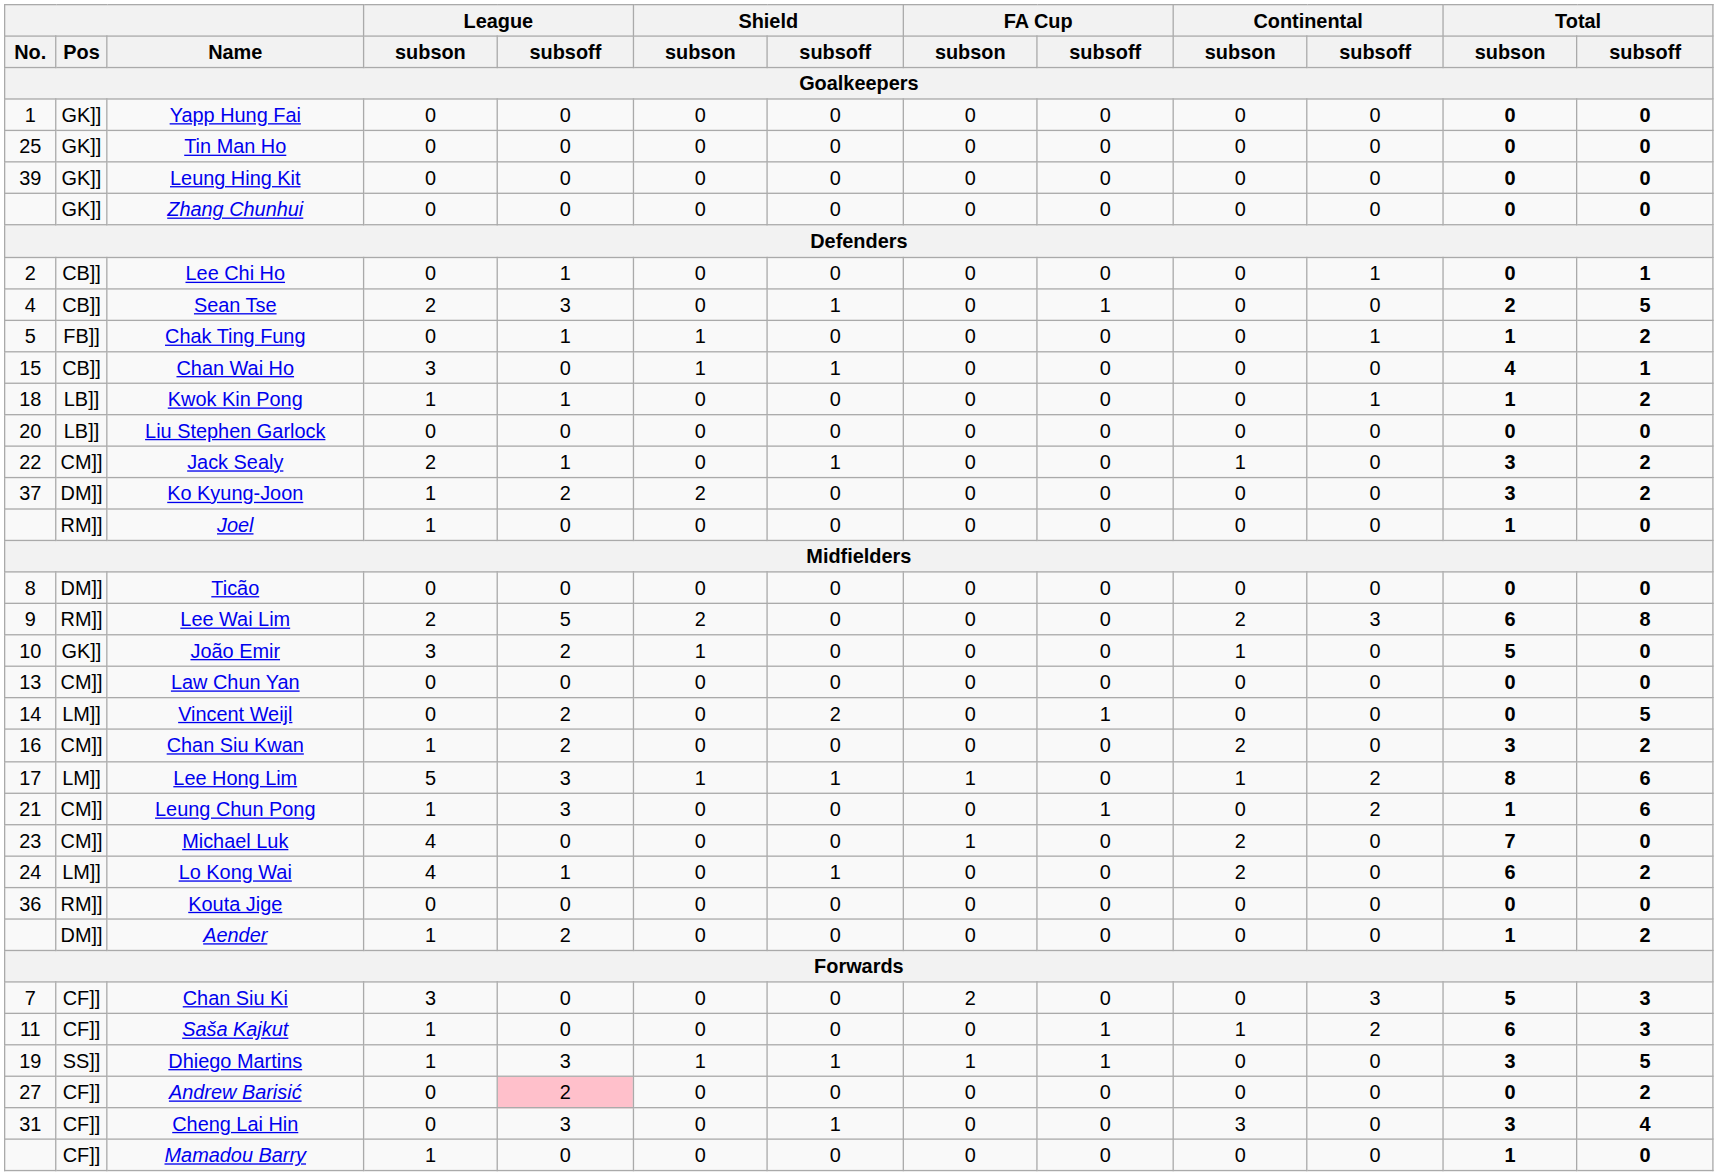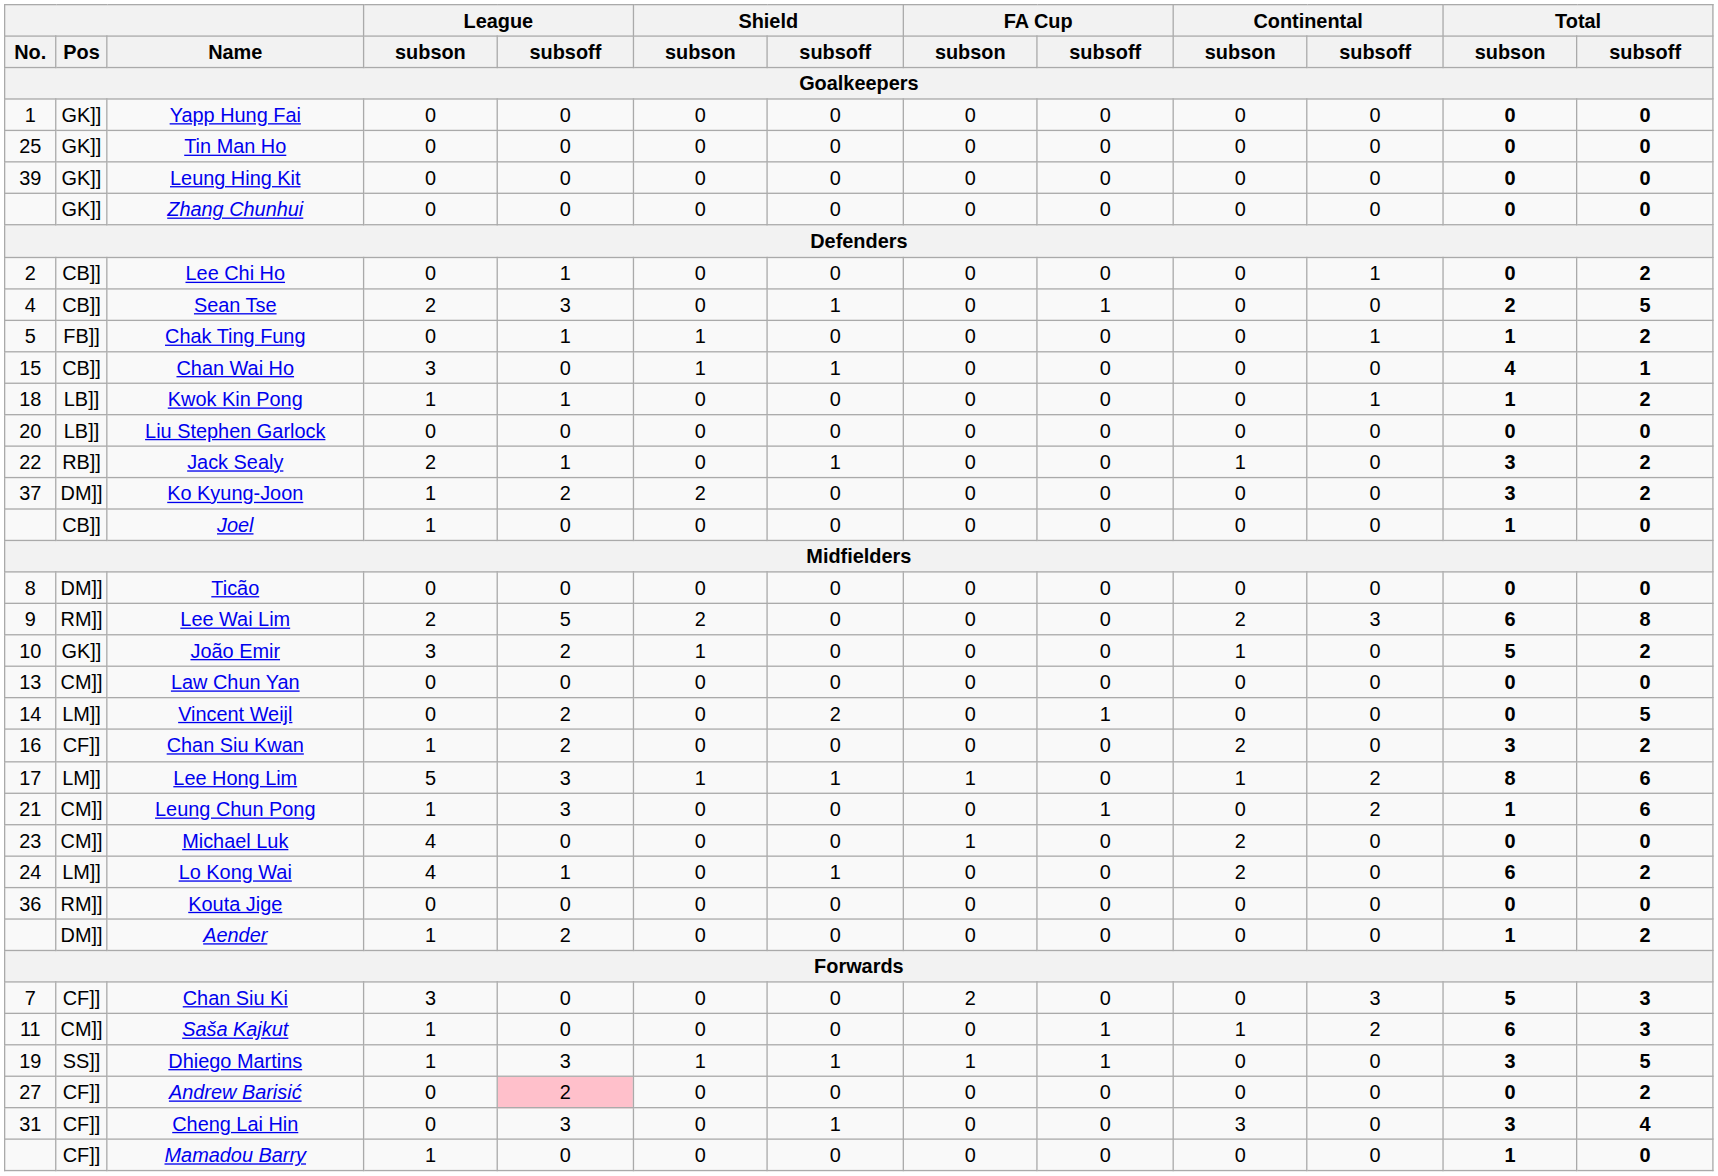Lee Chi Ho | Total / subsoff: 1 -> 2
Jack Sealy | Pos: CM]] -> RB]]
Joel | Pos: RM]] -> CB]]
João Emir | Total / subsoff: 0 -> 2
Chan Siu Kwan | Pos: CM]] -> CF]]
Michael Luk | Total / subson: 7 -> 0
Saša Kajkut | Pos: CF]] -> CM]]
